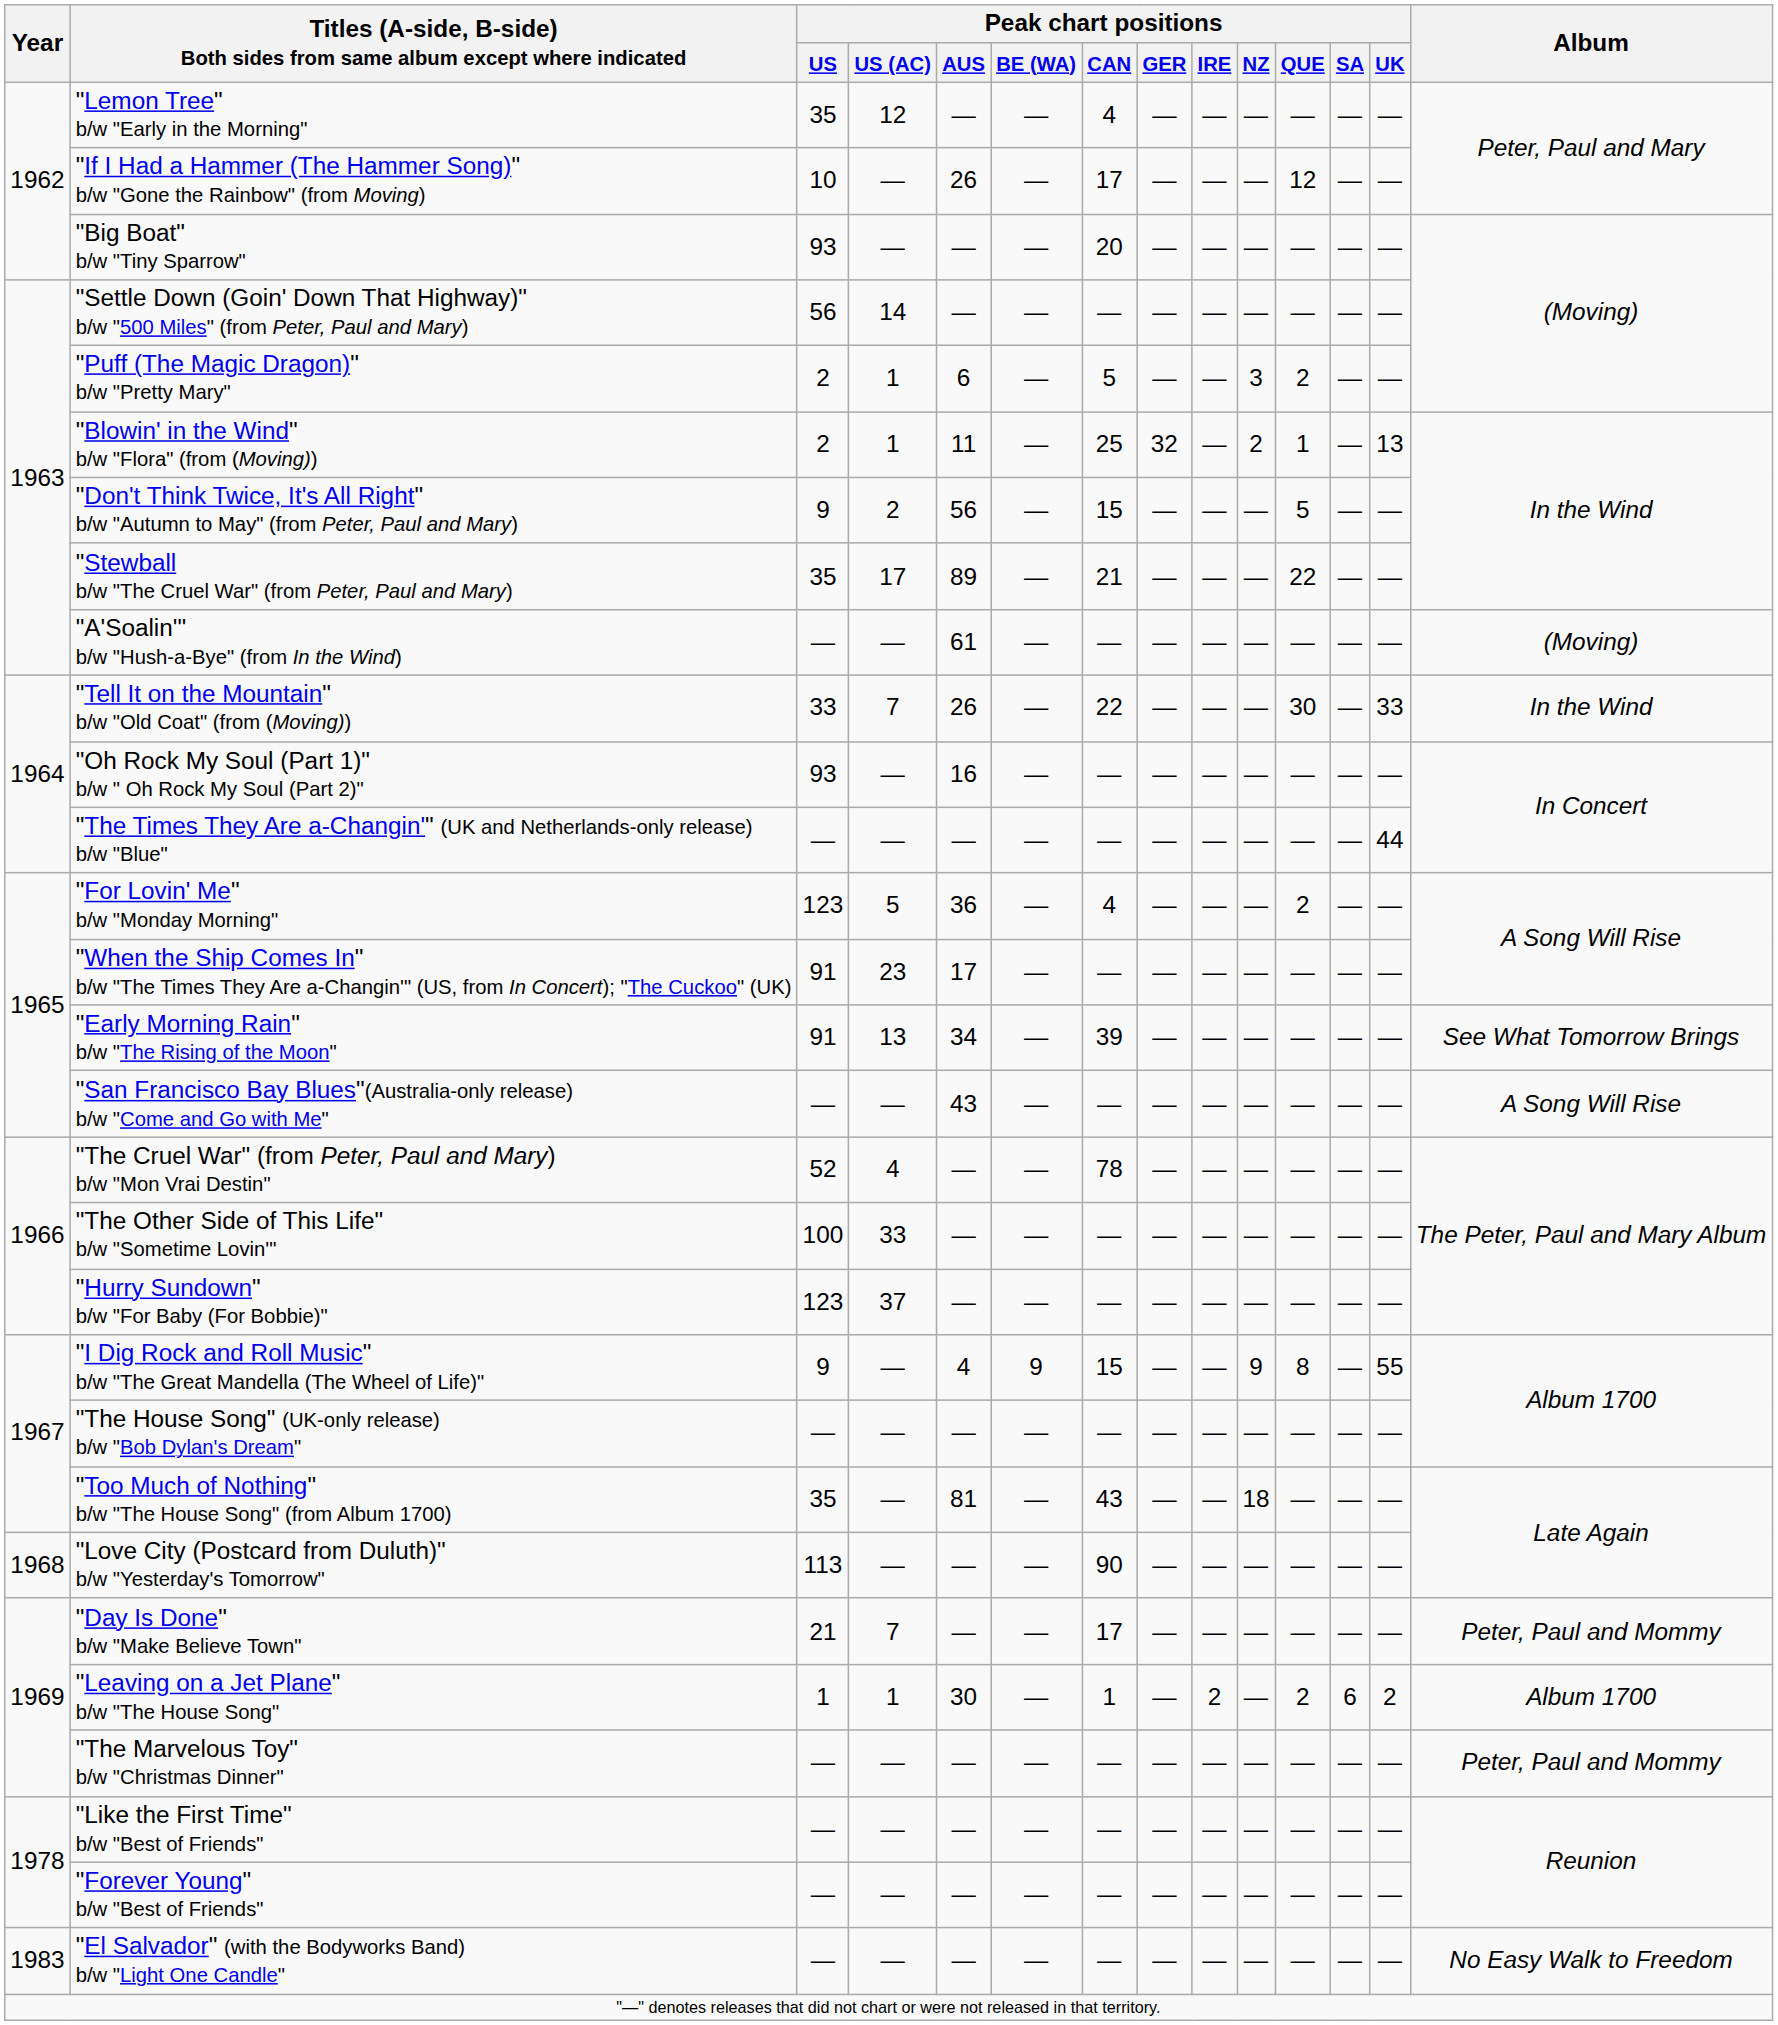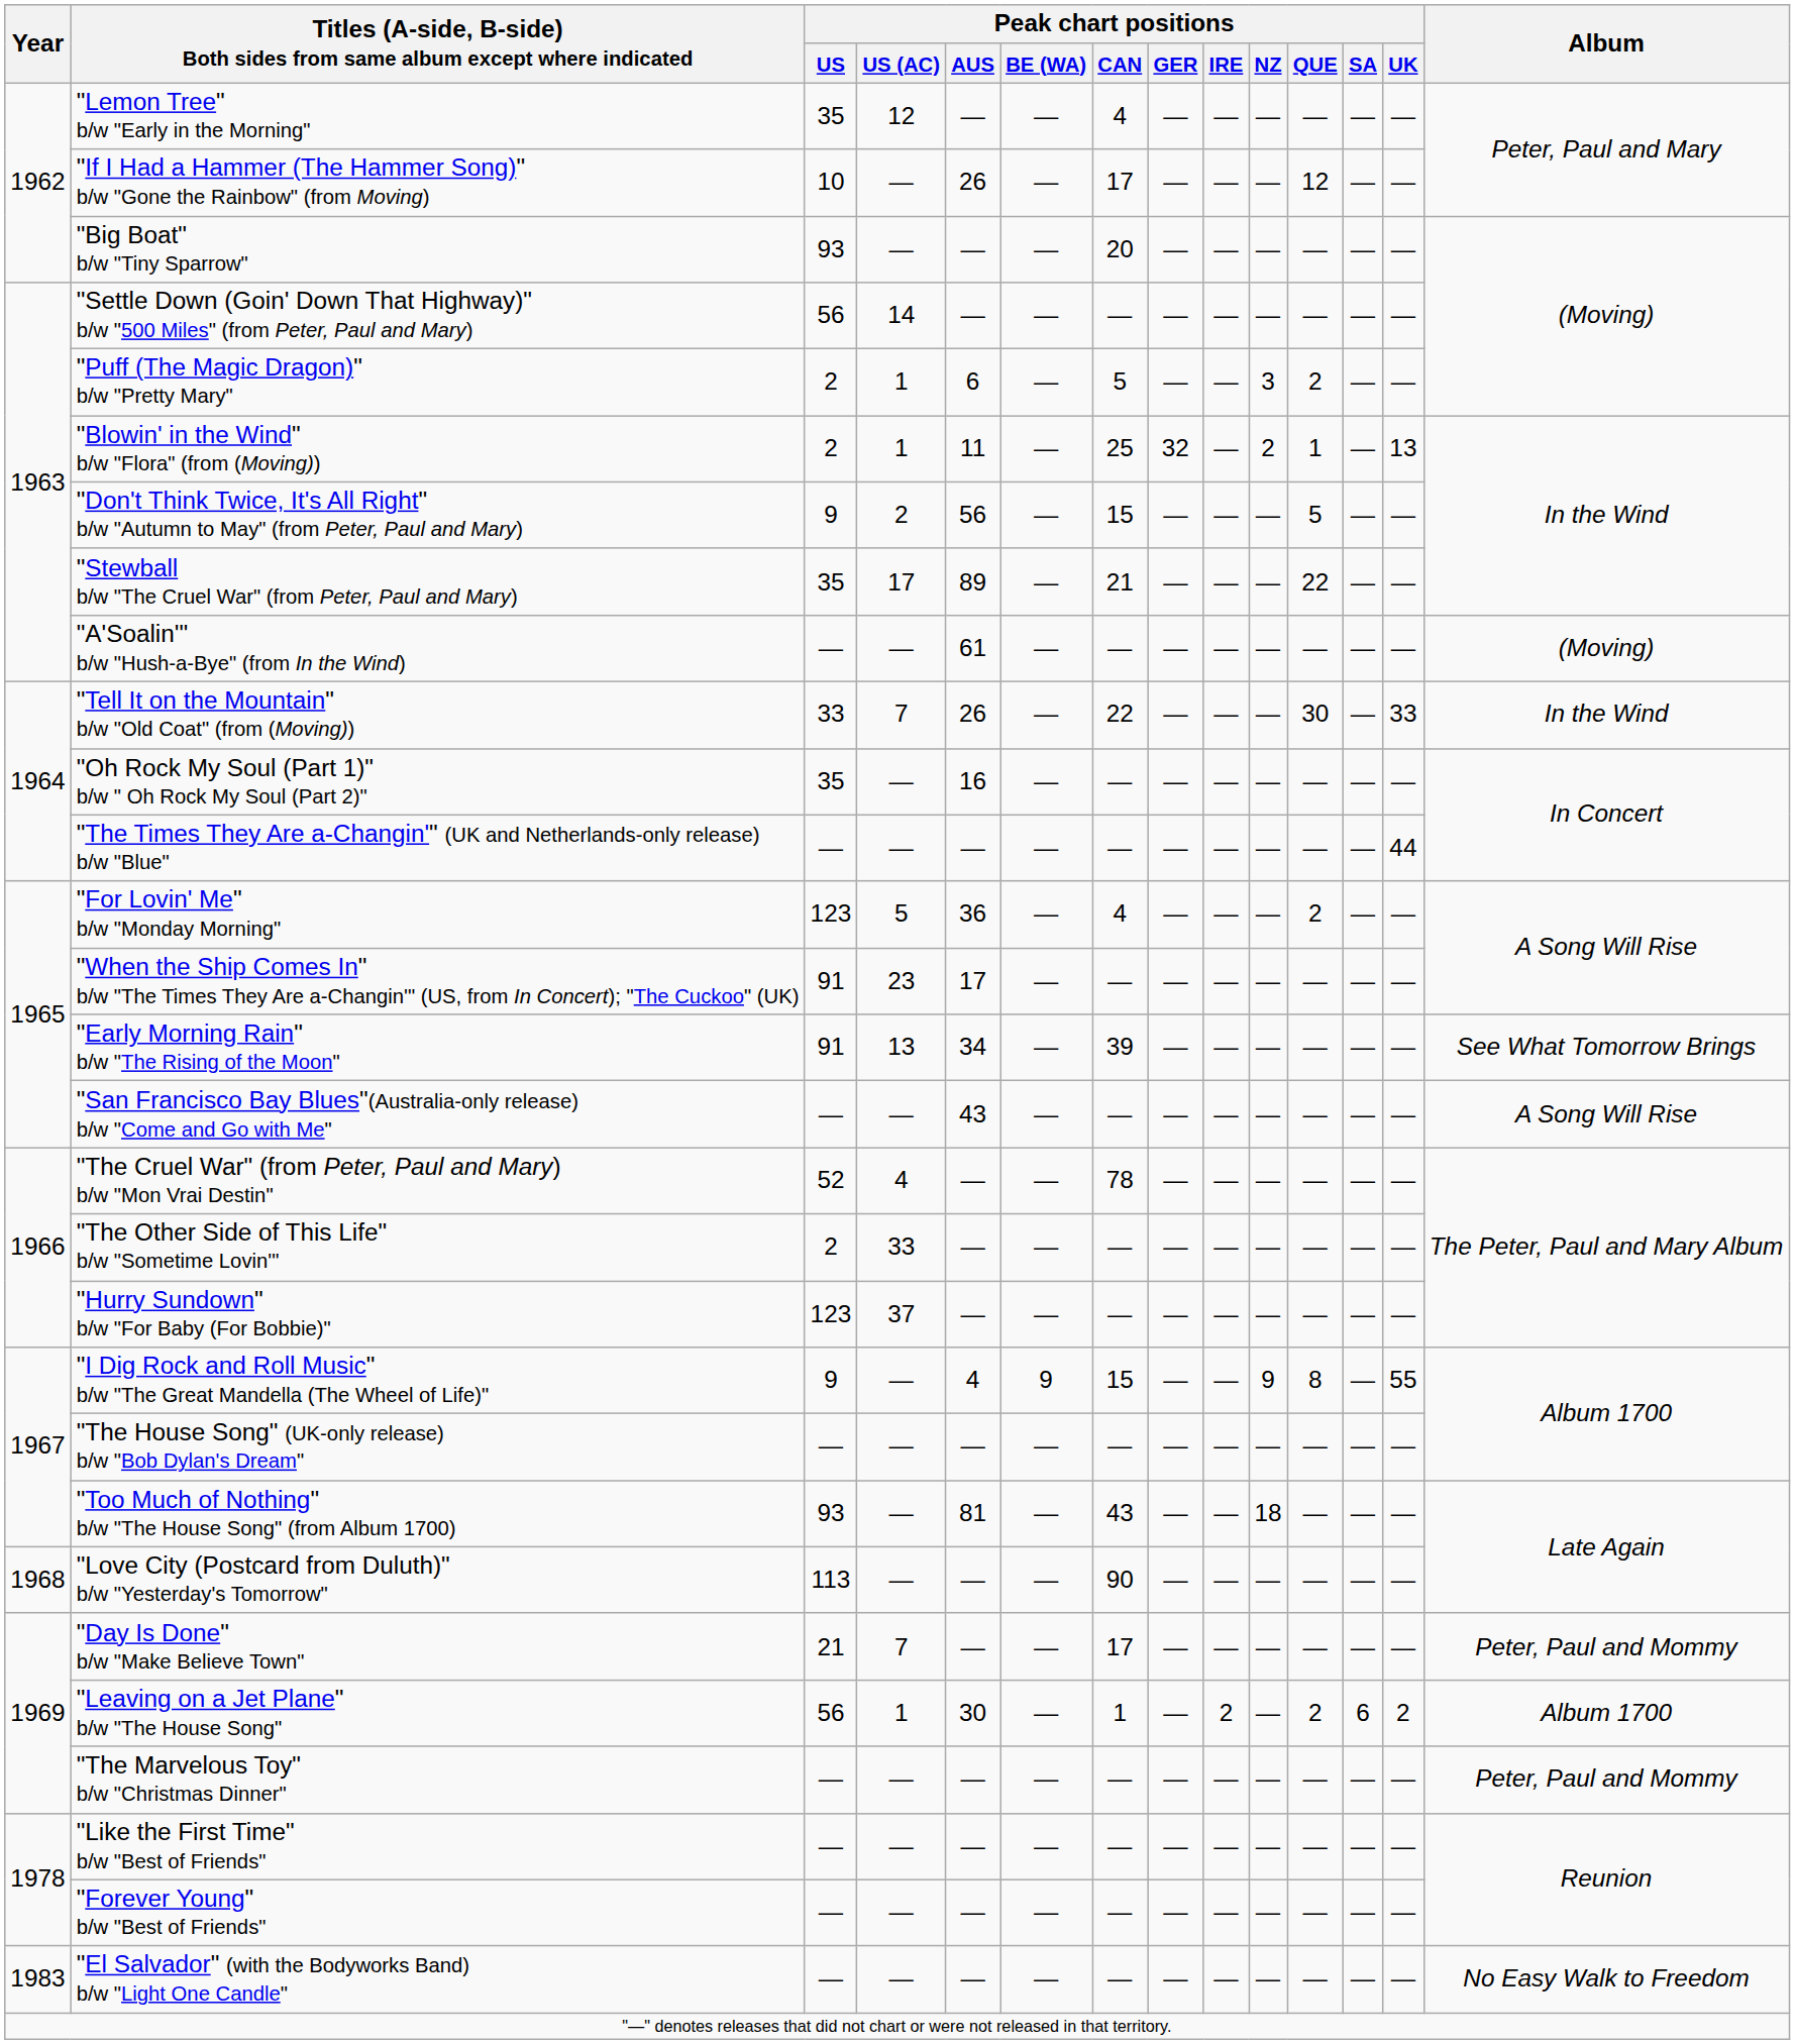"Oh Rock My Soul (Part 1)" b/w " Oh Rock My Soul (Part 2)" | Peak chart positions / US: 93 -> 35
"The Other Side of This Life" b/w "Sometime Lovin'" | Peak chart positions / US: 100 -> 2
"Too Much of Nothing" b/w "The House Song" (from Album 1700) | Peak chart positions / US: 35 -> 93
"Leaving on a Jet Plane" b/w "The House Song" | Peak chart positions / US: 1 -> 56
